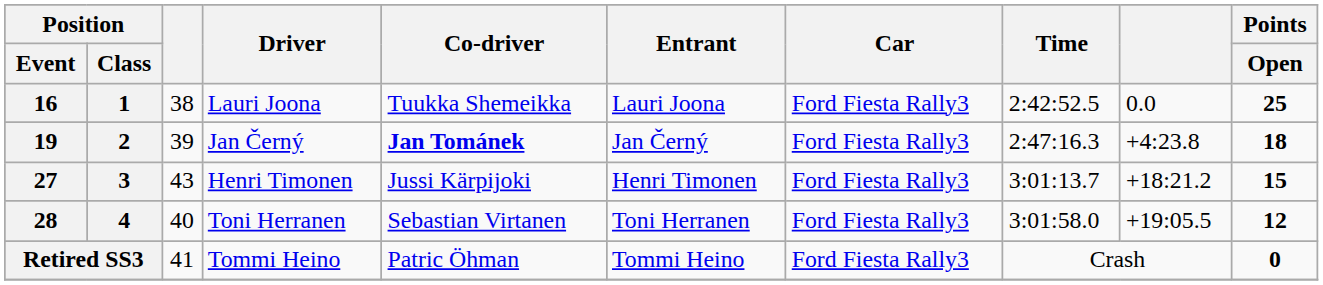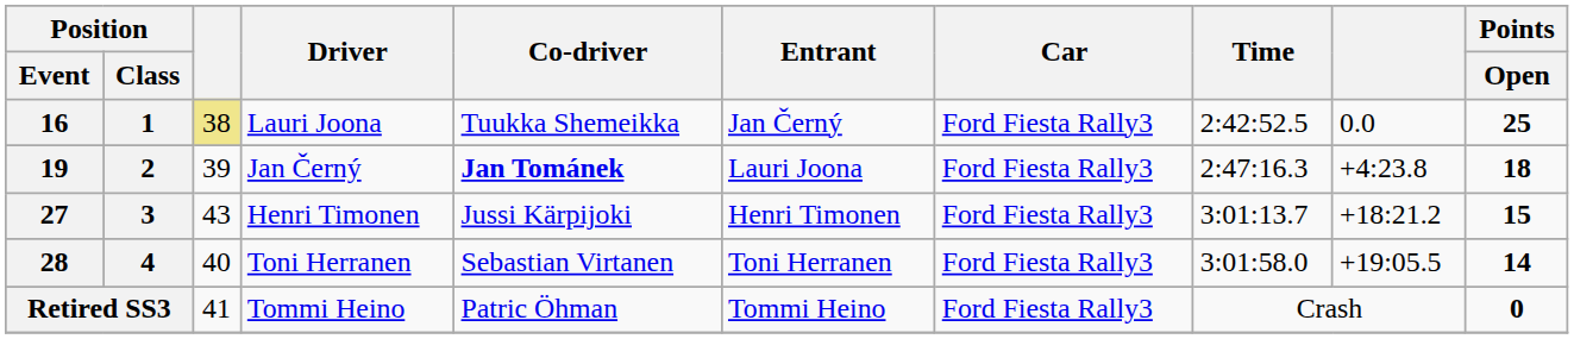16 | column 3: no background -> khaki background
16 | Entrant: Lauri Joona -> Jan Černý
19 | Entrant: Jan Černý -> Lauri Joona
28 | Points / Open: 12 -> 14
